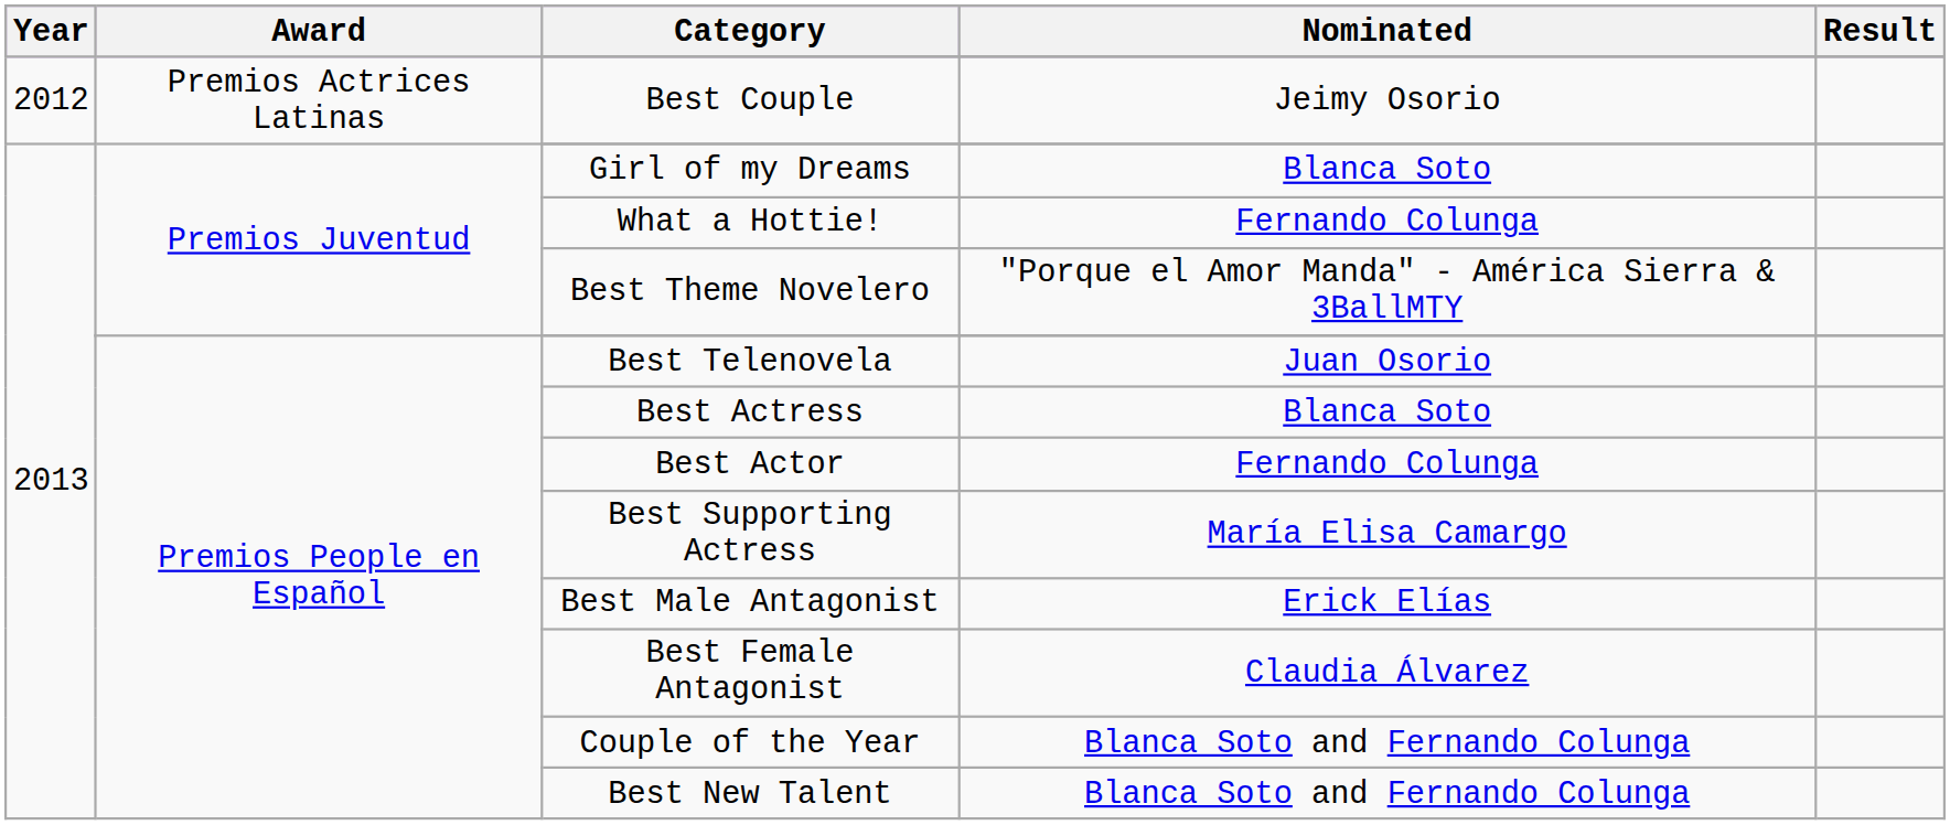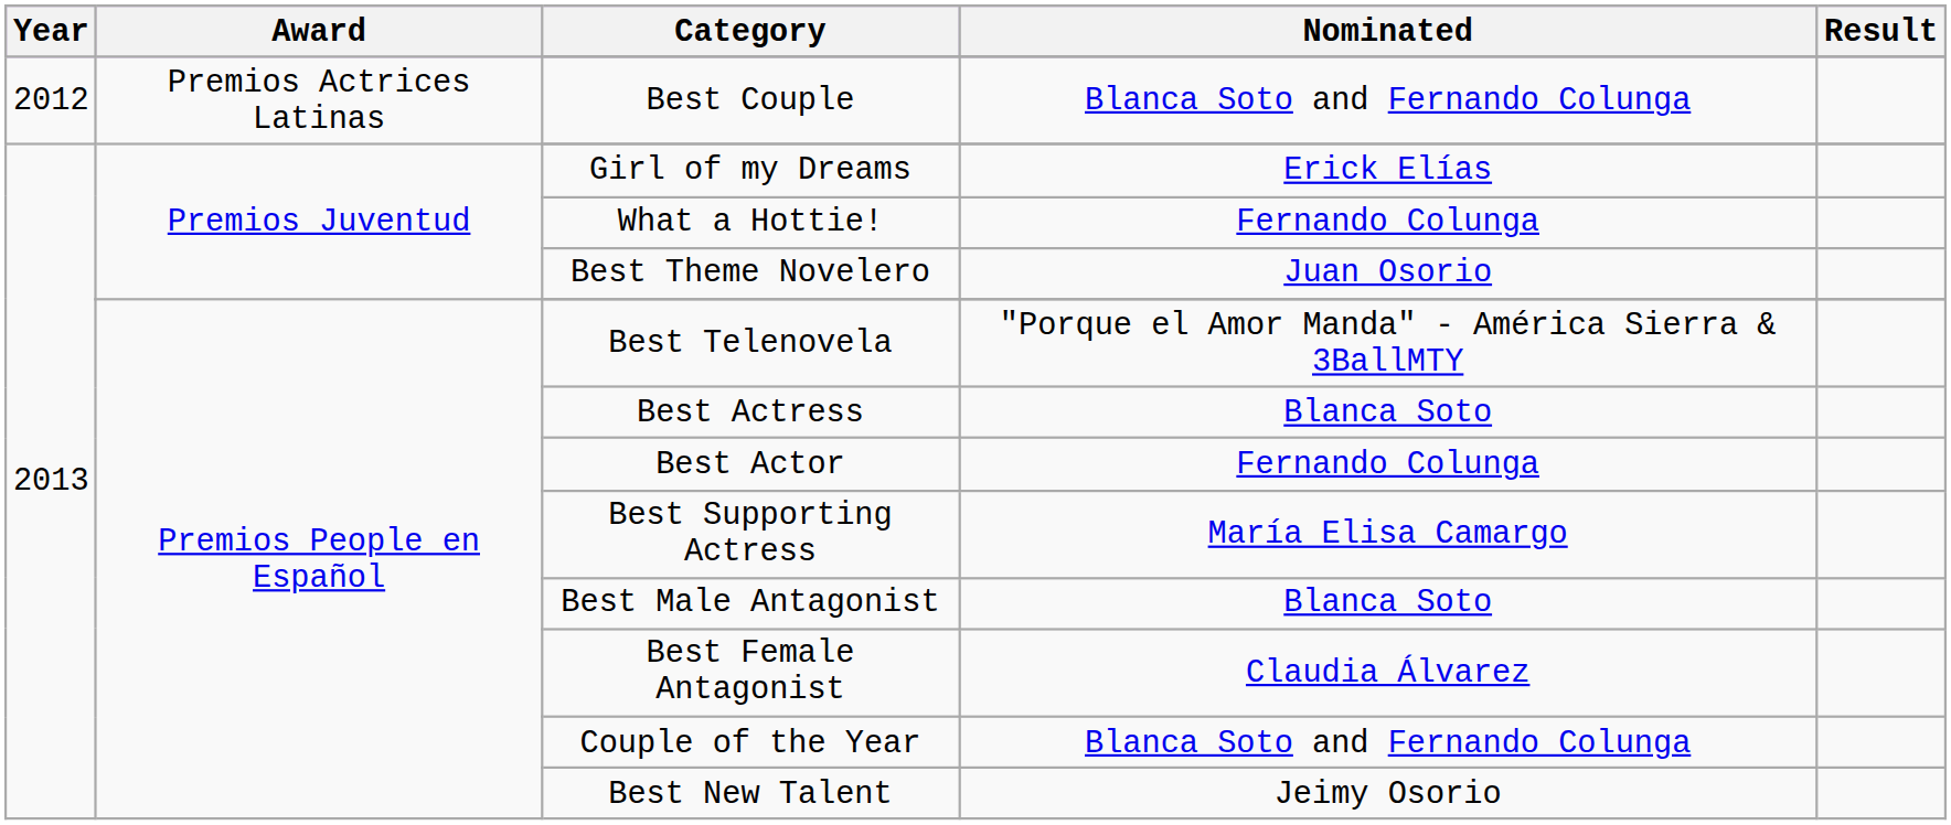Best Couple | Nominated: Jeimy Osorio -> Blanca Soto and Fernando Colunga
Girl of my Dreams | Nominated: Blanca Soto -> Erick Elías
Best Theme Novelero | Nominated: "Porque el Amor Manda" - América Sierra & 3BallMTY -> Juan Osorio
Best Telenovela | Nominated: Juan Osorio -> "Porque el Amor Manda" - América Sierra & 3BallMTY
Best Male Antagonist | Nominated: Erick Elías -> Blanca Soto
Best New Talent | Nominated: Blanca Soto and Fernando Colunga -> Jeimy Osorio
